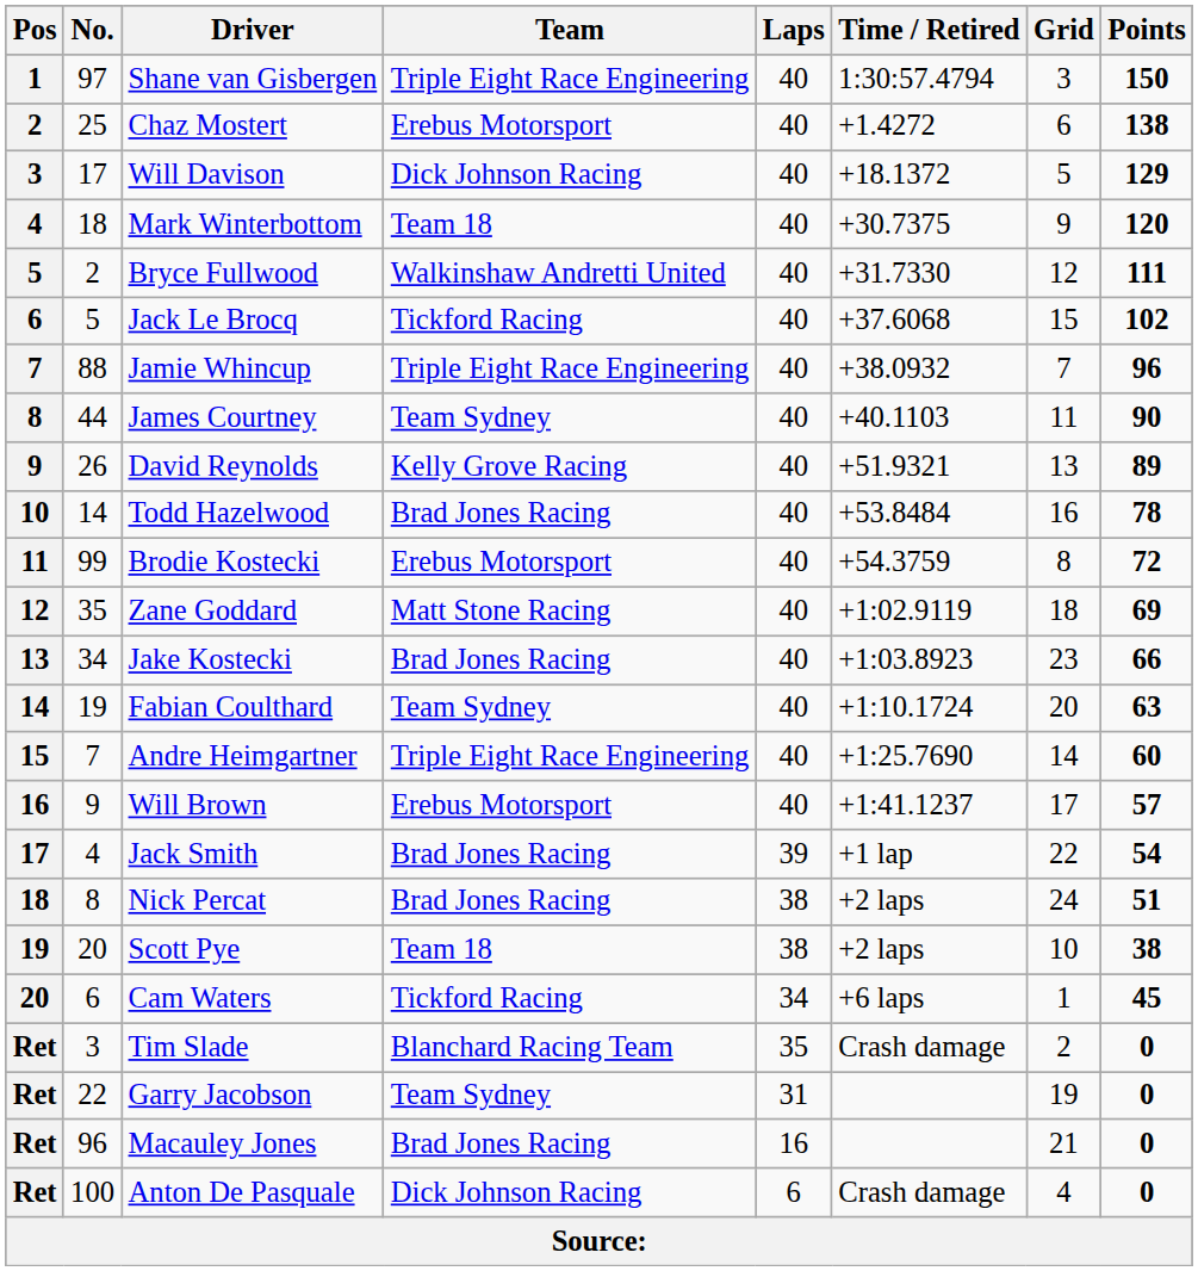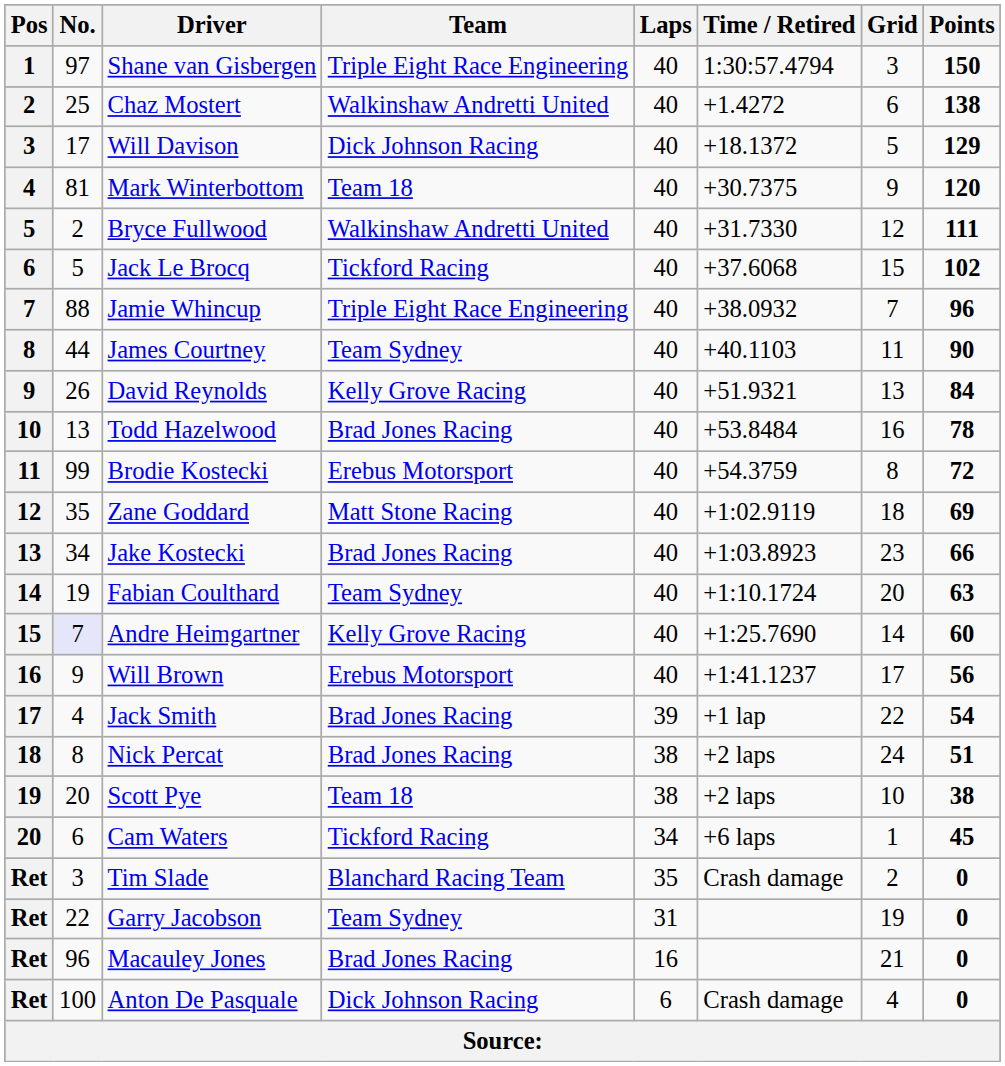Chaz Mostert | Team: Erebus Motorsport -> Walkinshaw Andretti United
Mark Winterbottom | No.: 18 -> 81
David Reynolds | Points: 89 -> 84
Todd Hazelwood | No.: 14 -> 13
Andre Heimgartner | No.: no background -> lavender background
Andre Heimgartner | Team: Triple Eight Race Engineering -> Kelly Grove Racing
Will Brown | Points: 57 -> 56
